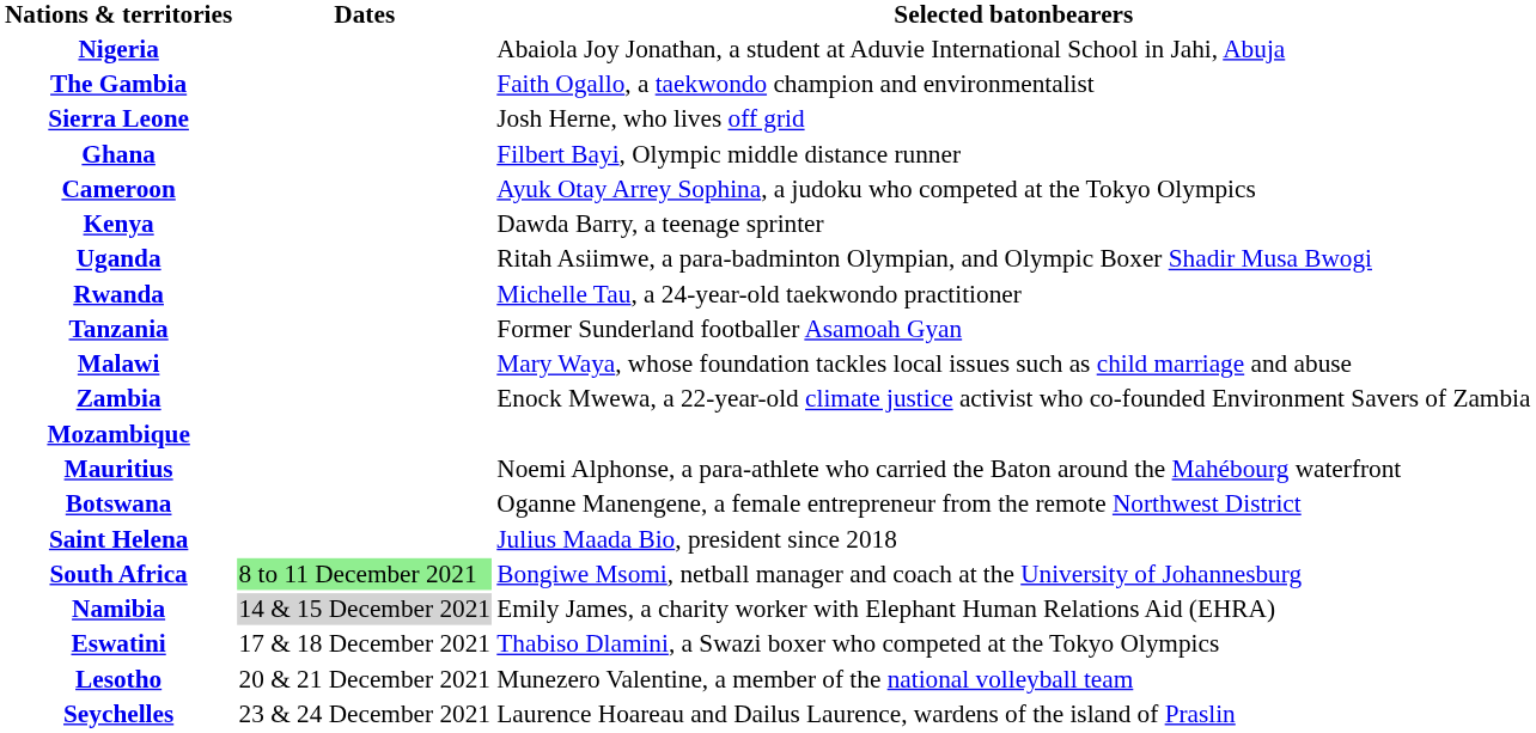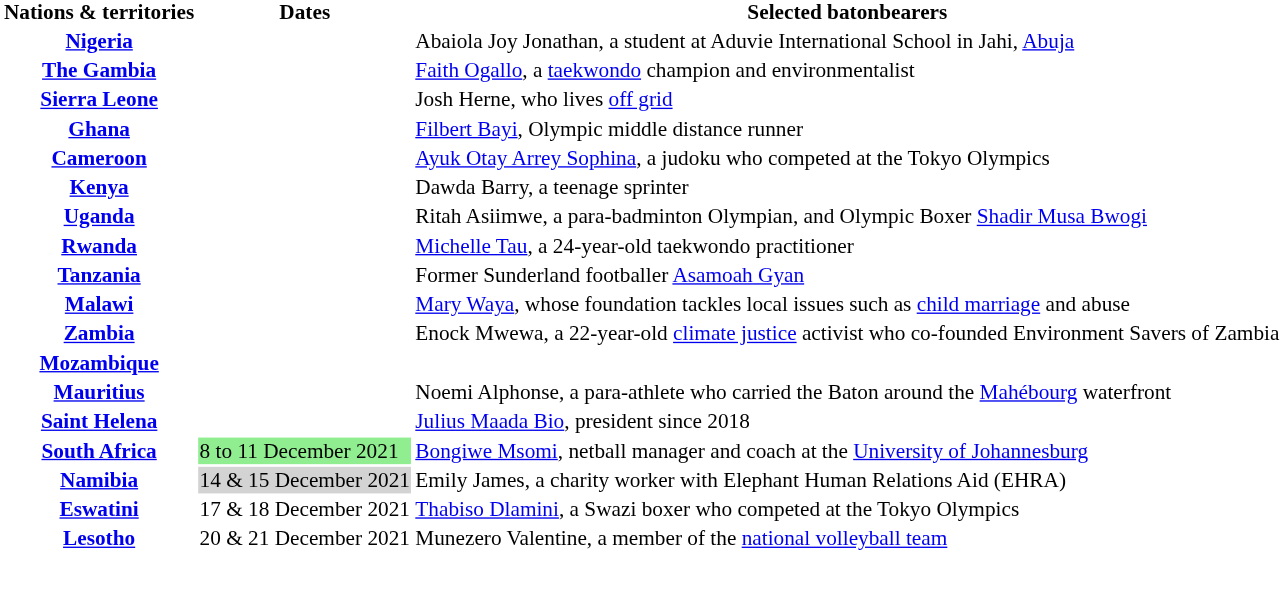- row: Botswana | Oganne Manengene, a female entrepreneur from the remote Northwest District
- row: Seychelles | 23 & 24 December 2021 | Laurence Hoareau and Dailus Laurence, wardens of the island of Praslin
